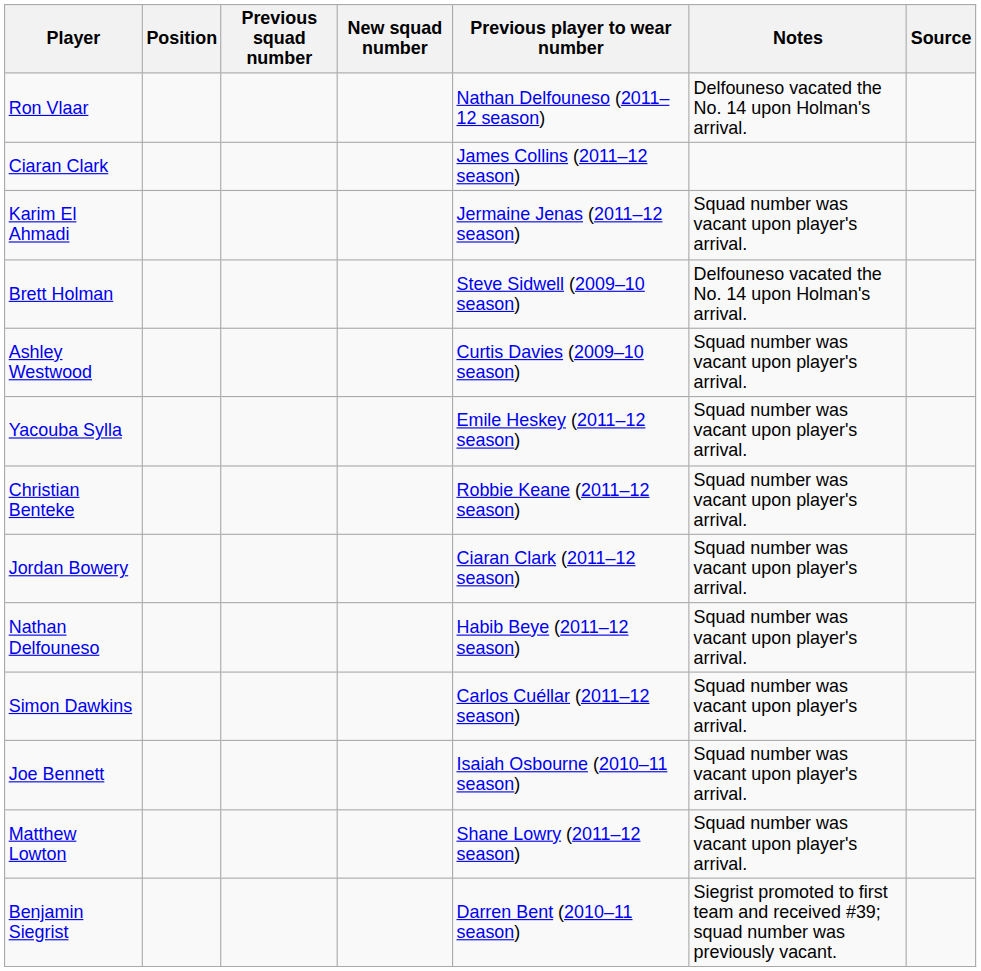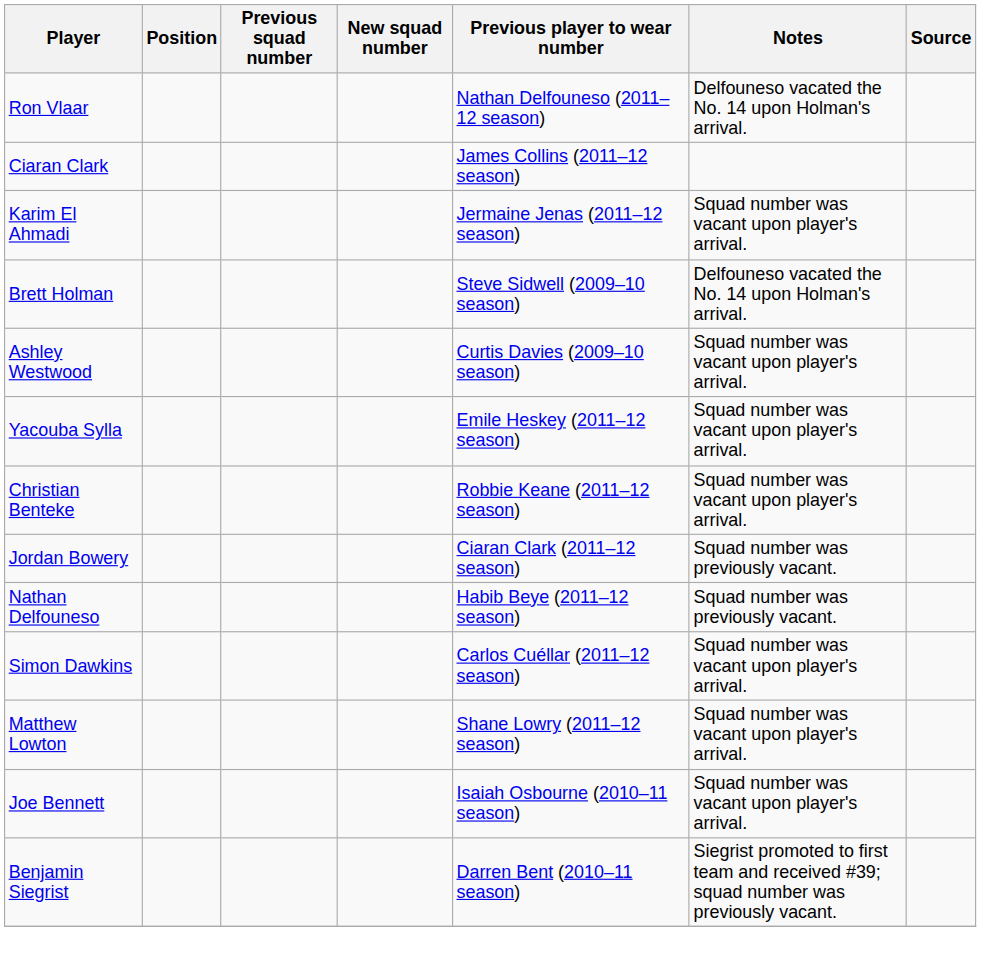Jordan Bowery | Notes: Squad number was vacant upon player's arrival. -> Squad number was previously vacant.
Nathan Delfouneso | Notes: Squad number was vacant upon player's arrival. -> Squad number was previously vacant.
rows swapped: Joe Bennett <-> Matthew Lowton
